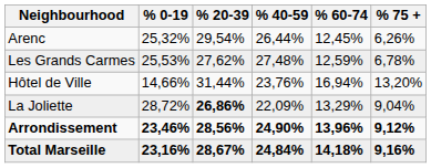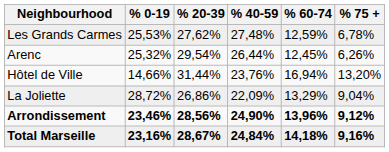rows swapped: Arenc <-> Les Grands Carmes
La Joliette | % 20-39: bold -> normal
